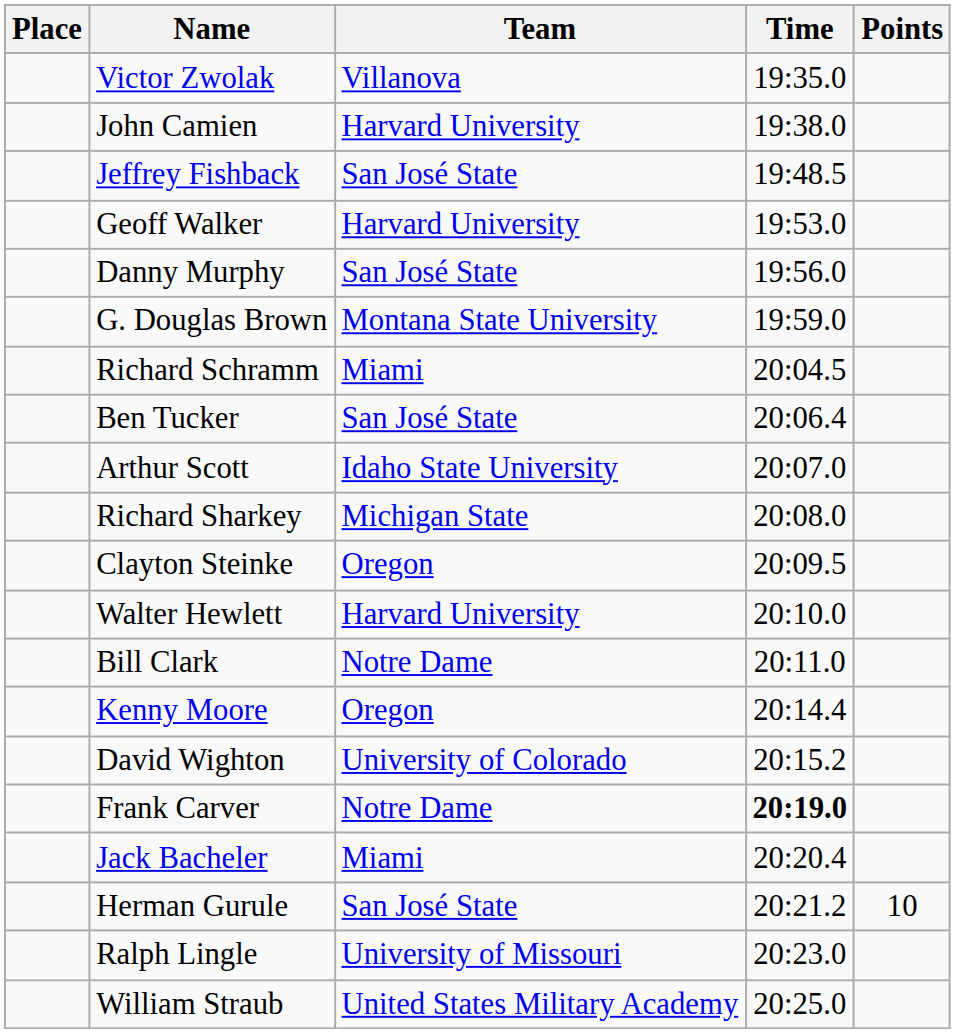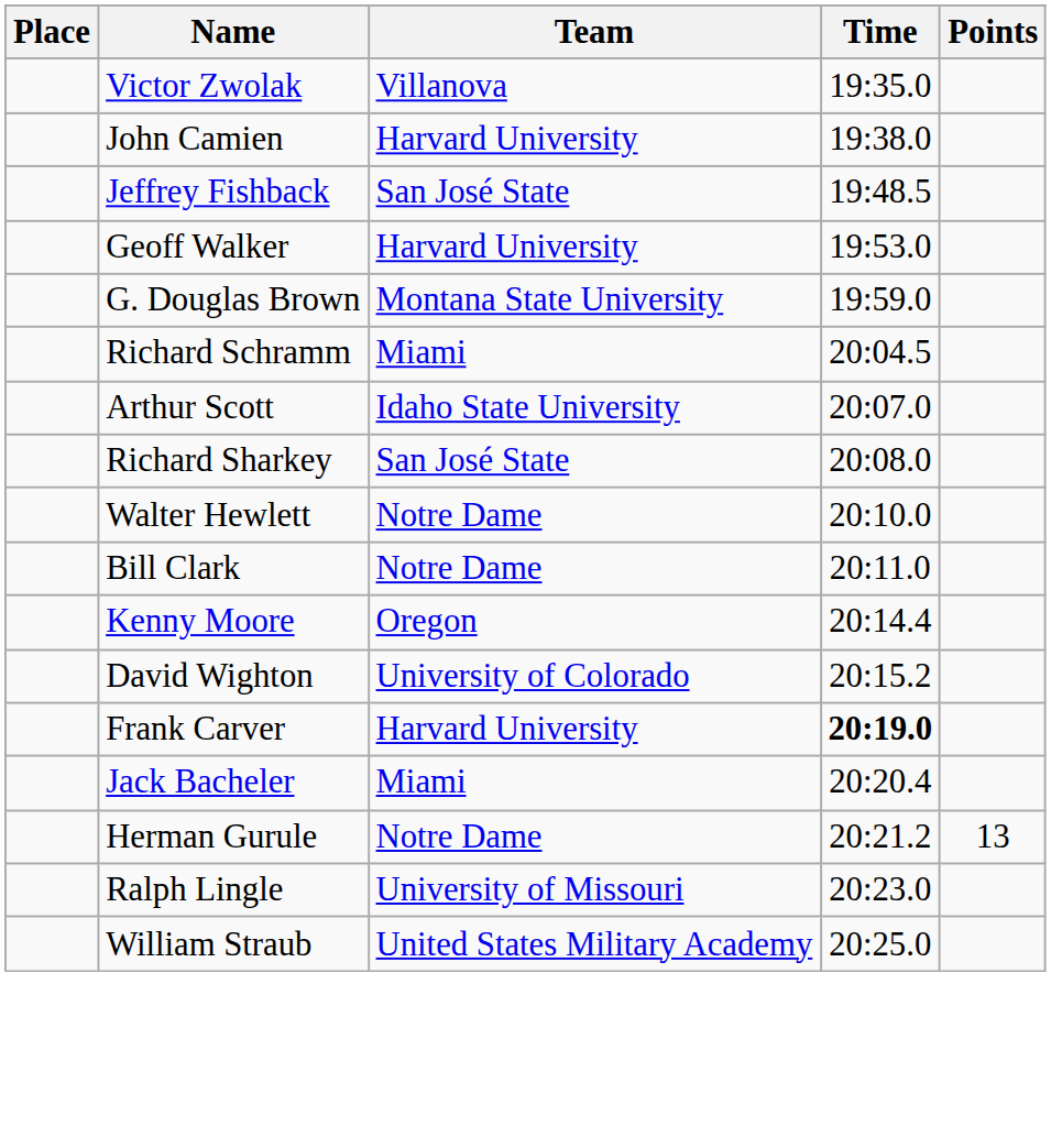- row: Danny Murphy | San José State | 19:56.0
- row: Ben Tucker | San José State | 20:06.4
Richard Sharkey | Team: Michigan State -> San José State
- row: Clayton Steinke | Oregon | 20:09.5
Walter Hewlett | Team: Harvard University -> Notre Dame
Frank Carver | Team: Notre Dame -> Harvard University
Herman Gurule | Team: San José State -> Notre Dame
Herman Gurule | Points: 10 -> 13
